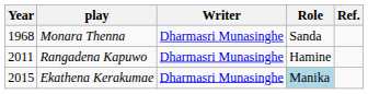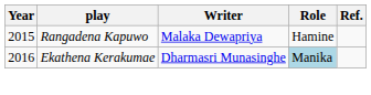- row: 1968 | Monara Thenna | Dharmasri Munasinghe | Sanda
Rangadena Kapuwo | Year: 2011 -> 2015
Rangadena Kapuwo | Writer: Dharmasri Munasinghe -> Malaka Dewapriya
Ekathena Kerakumae | Year: 2015 -> 2016
